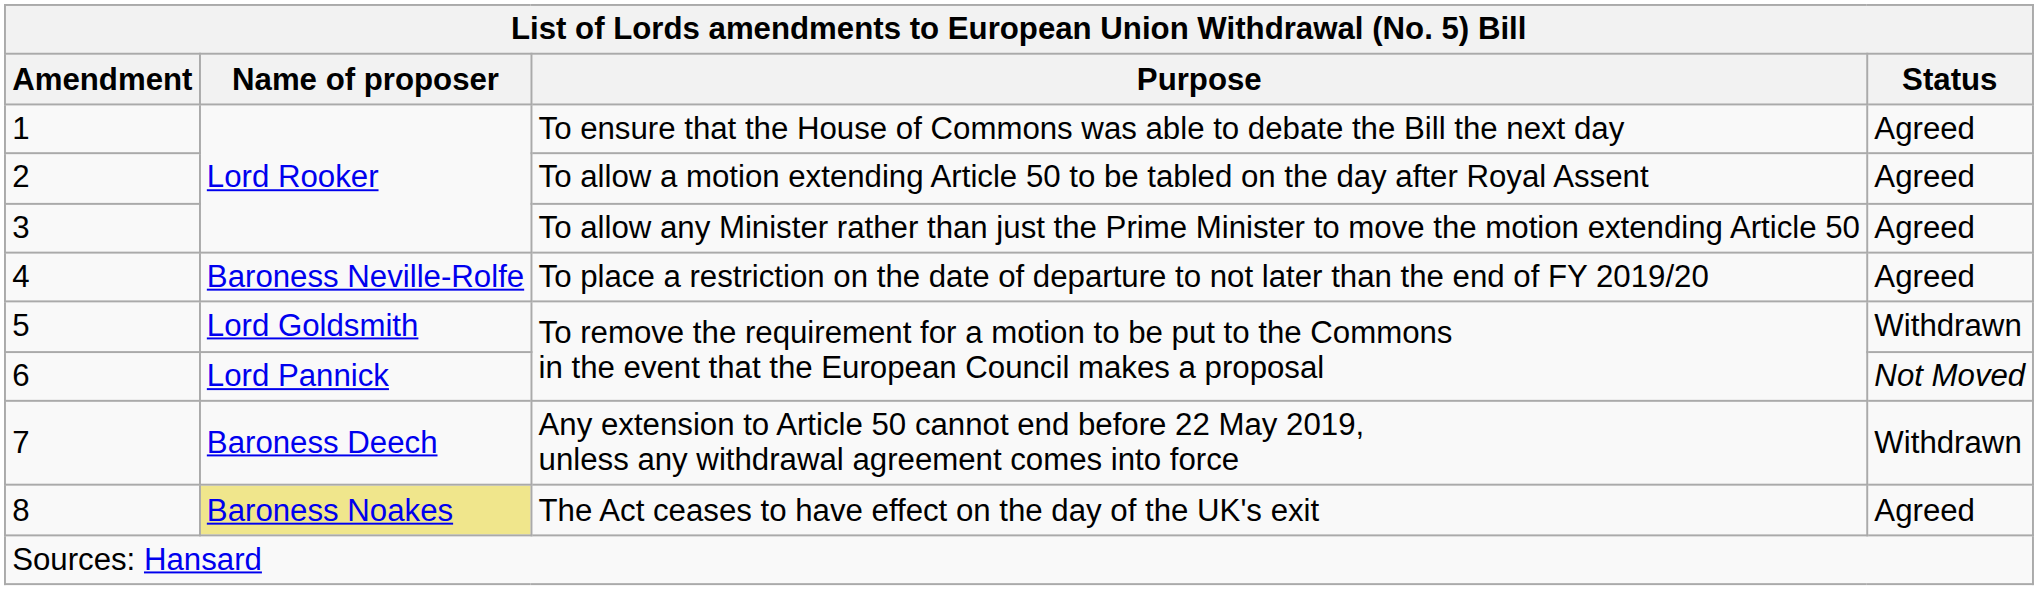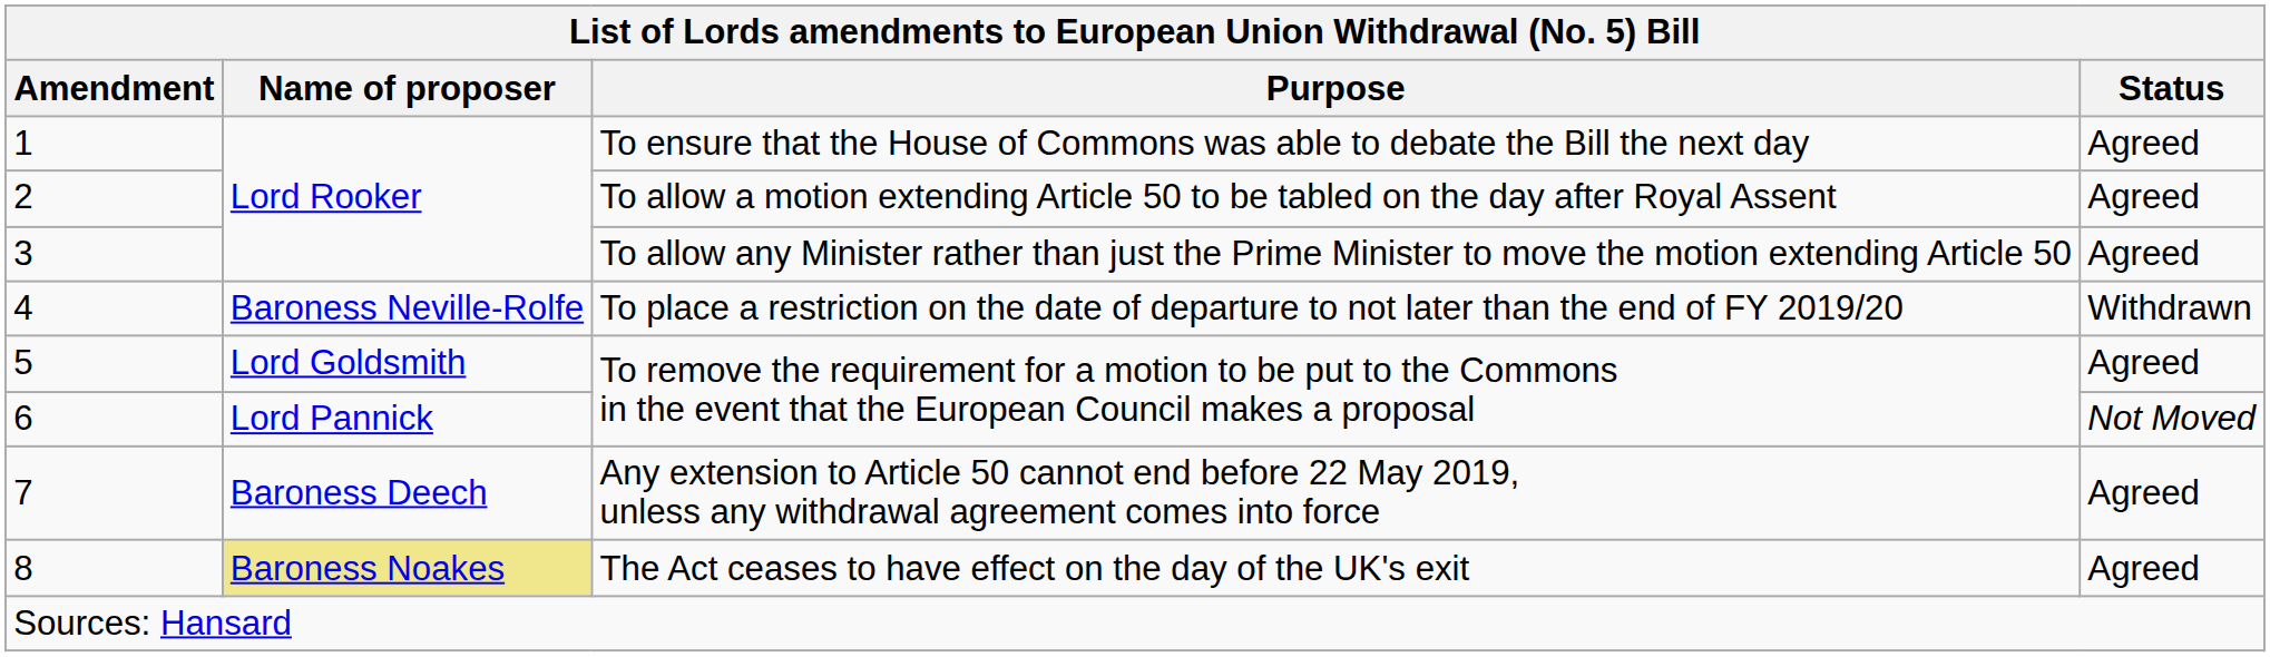4 | Status: Agreed -> Withdrawn
5 | Status: Withdrawn -> Agreed
7 | Status: Withdrawn -> Agreed
